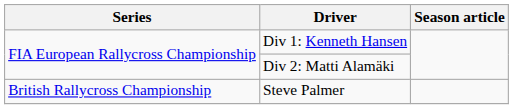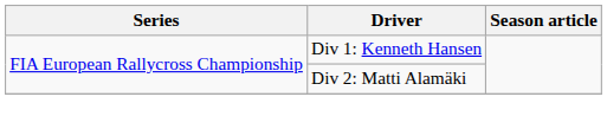- row: British Rallycross Championship | Steve Palmer
